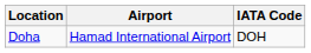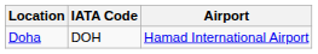columns swapped: Airport <-> IATA Code
